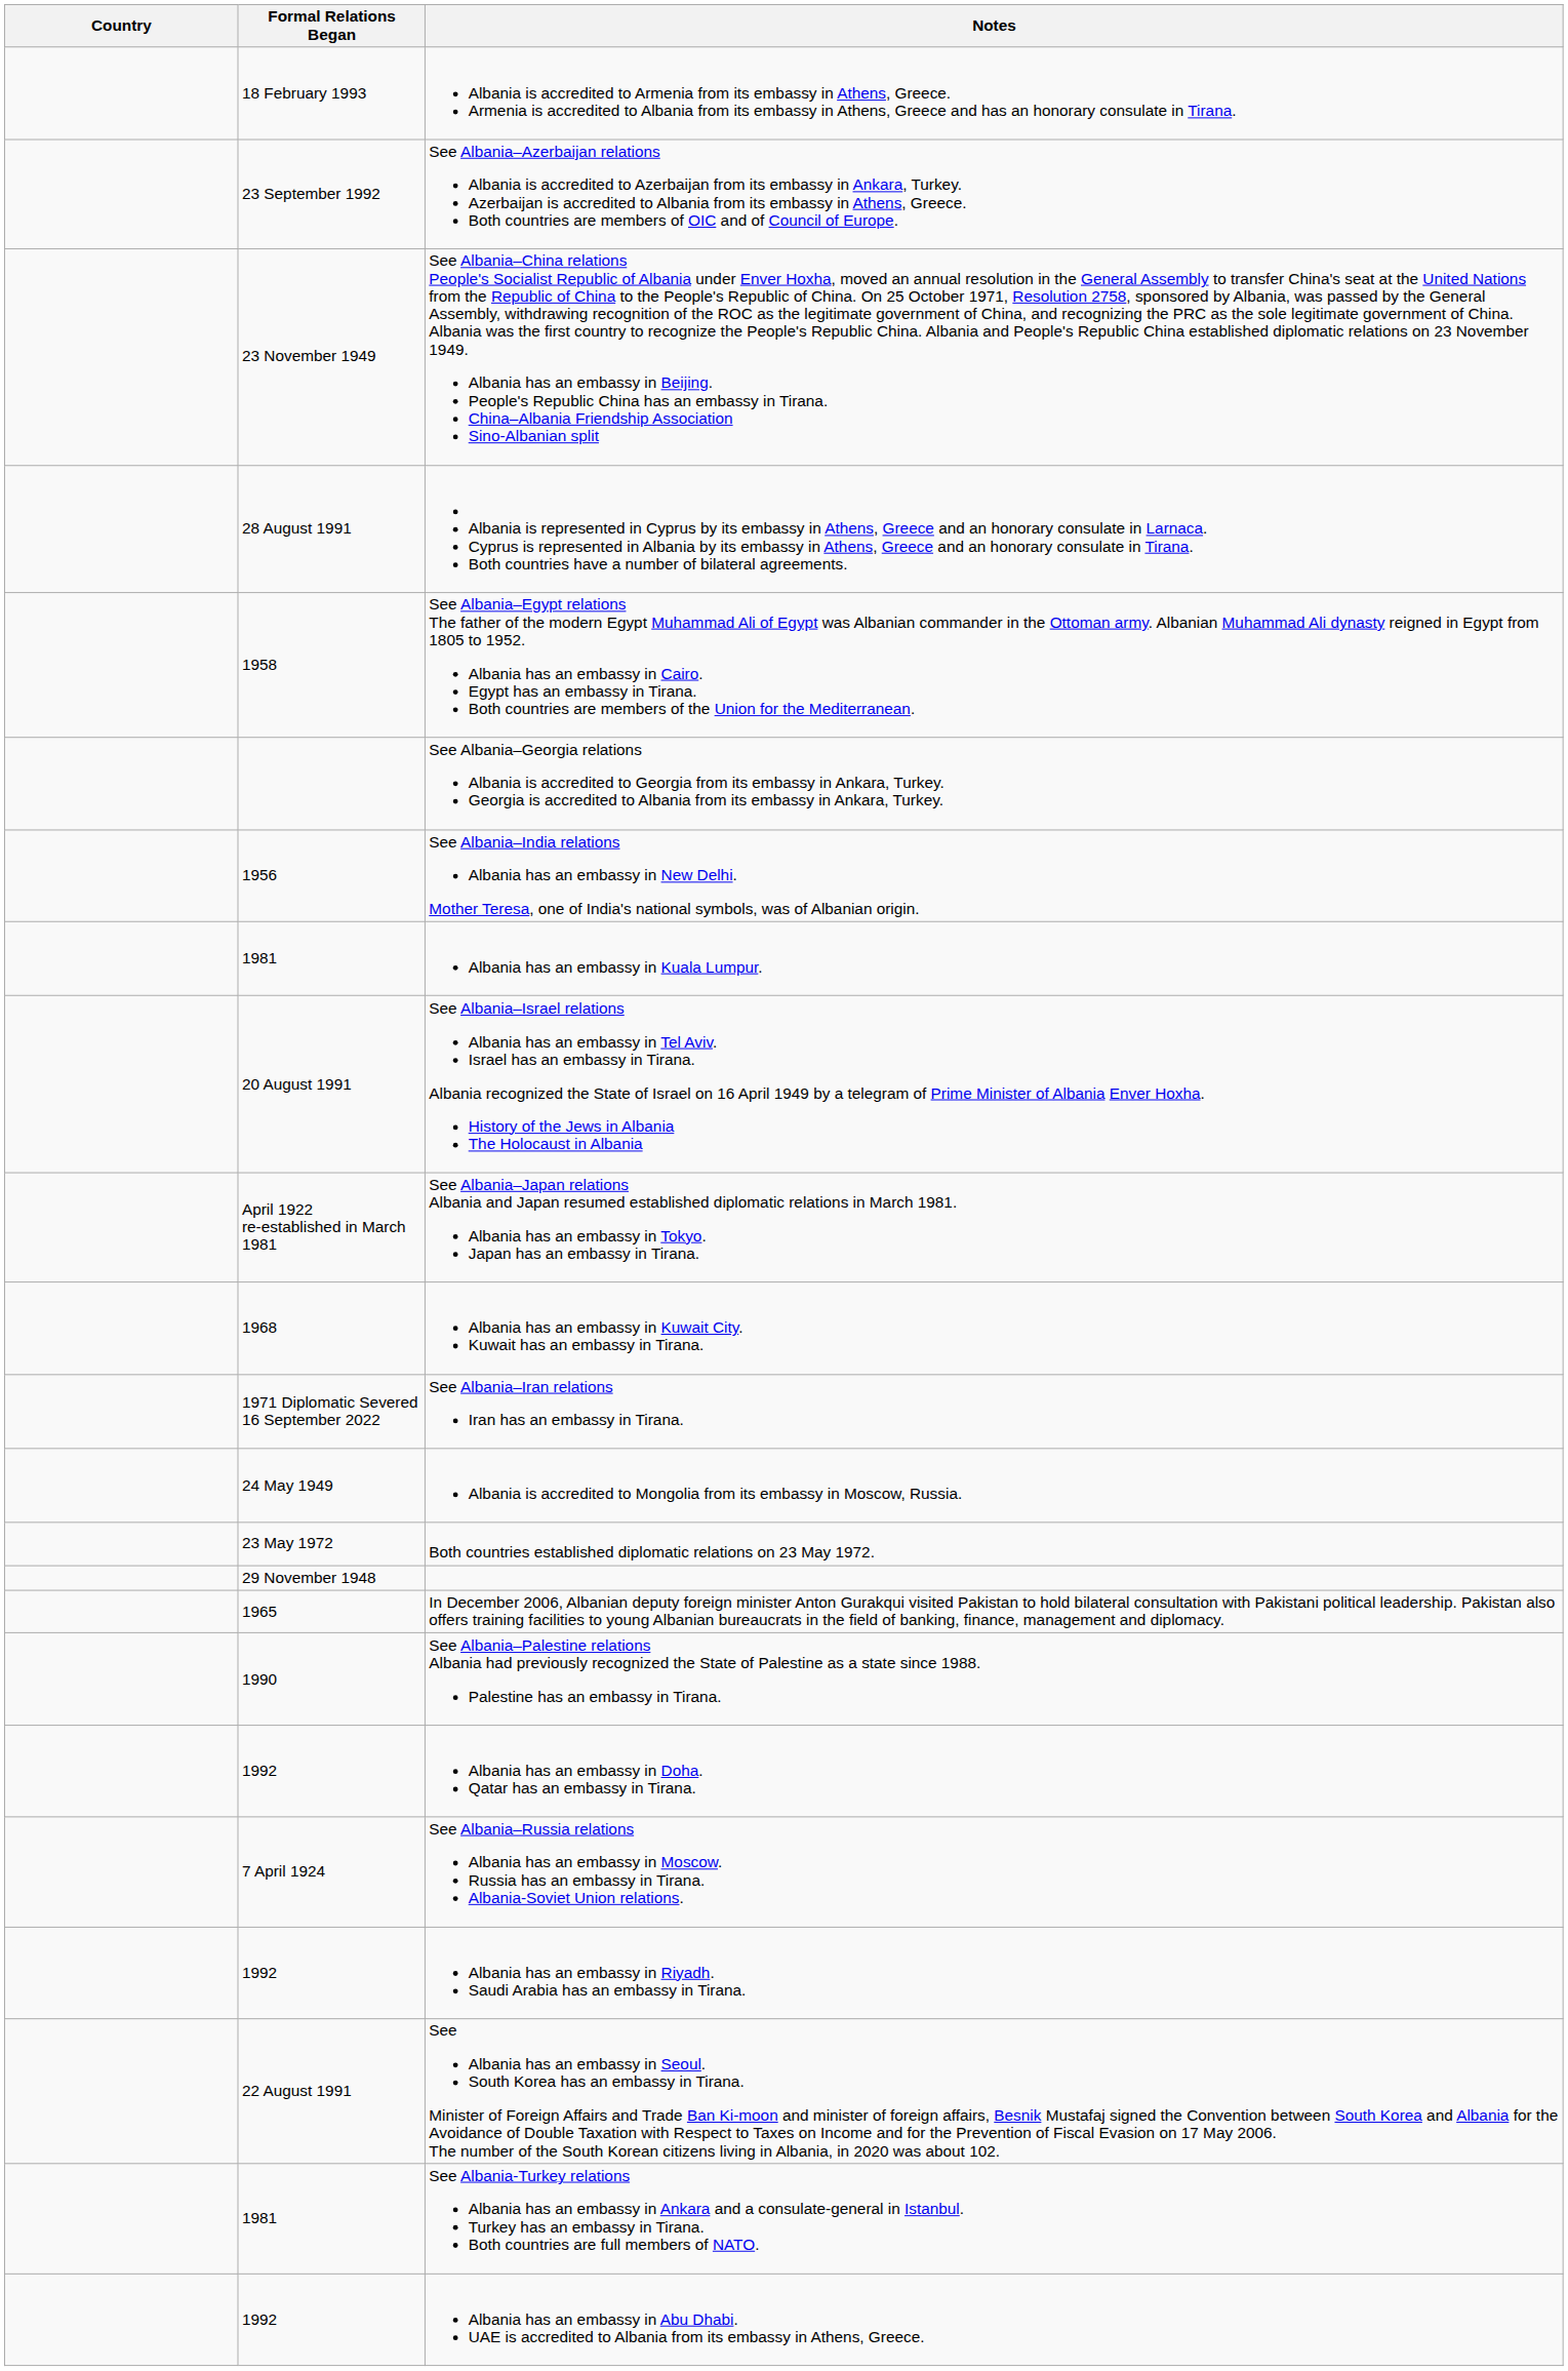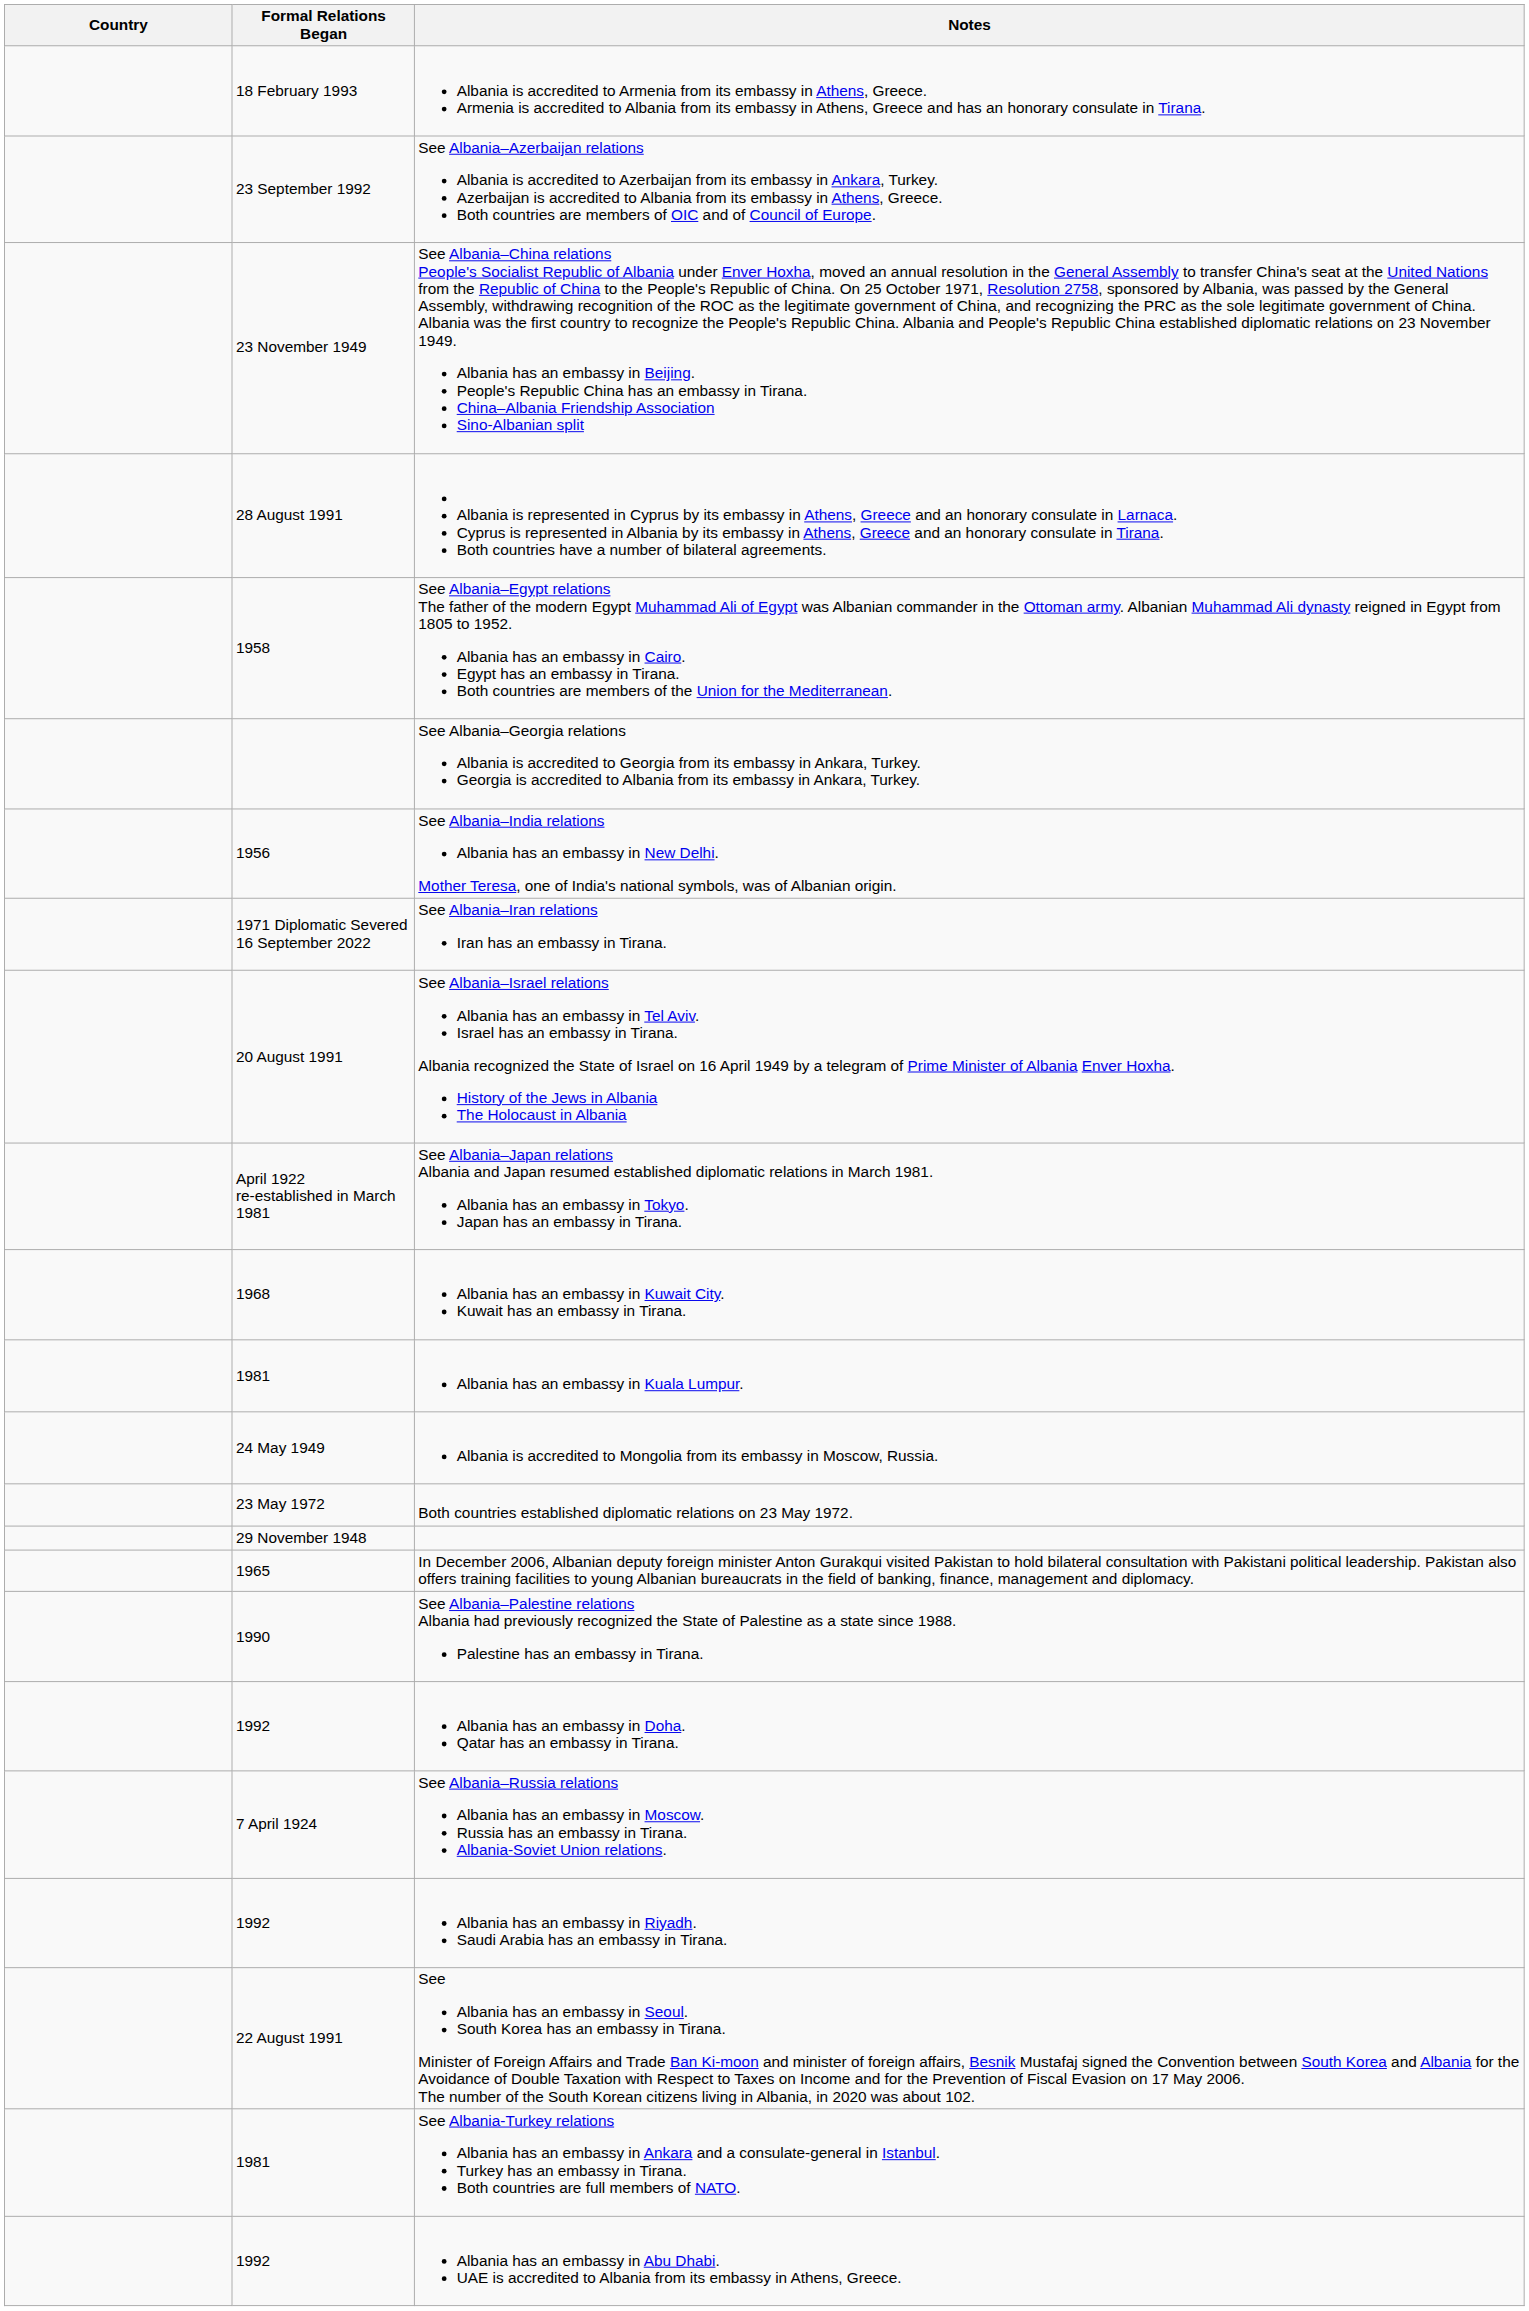rows swapped: See Albania–Iran relations Iran has an embassy in Tirana. <-> Albania has an embassy in Kuala Lumpur.
